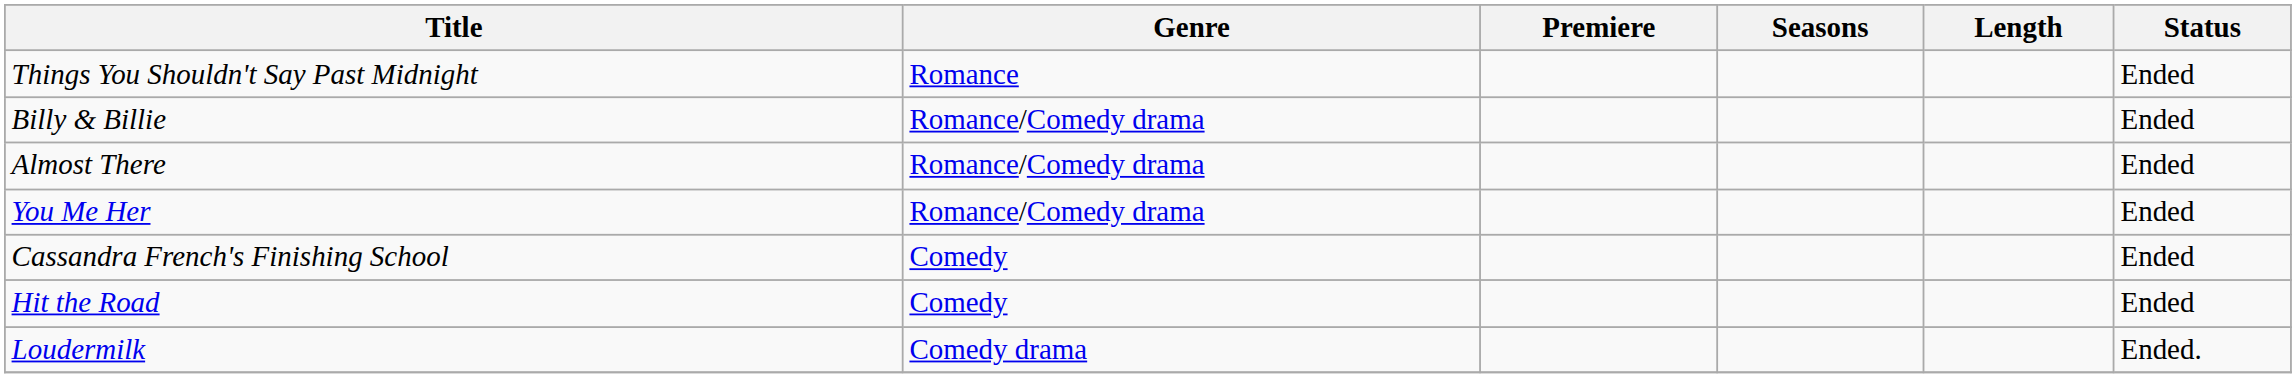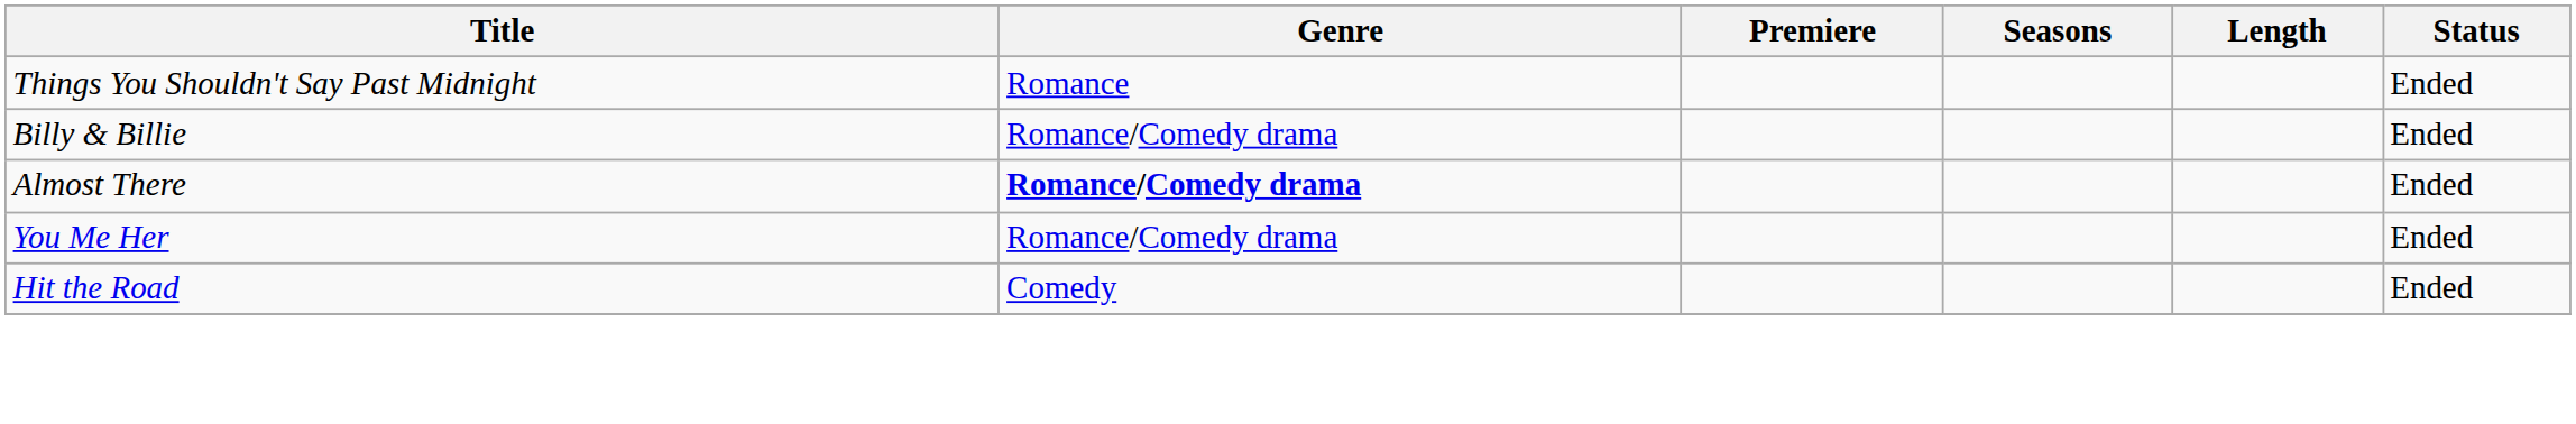Almost There | Genre: normal -> bold
- row: Cassandra French's Finishing School | Comedy | Ended
- row: Loudermilk | Comedy drama | Ended.
